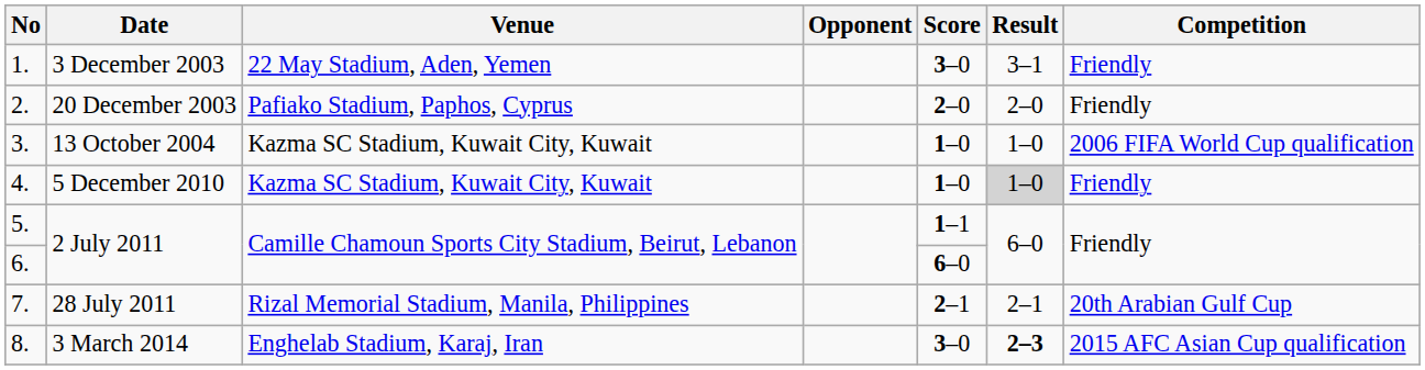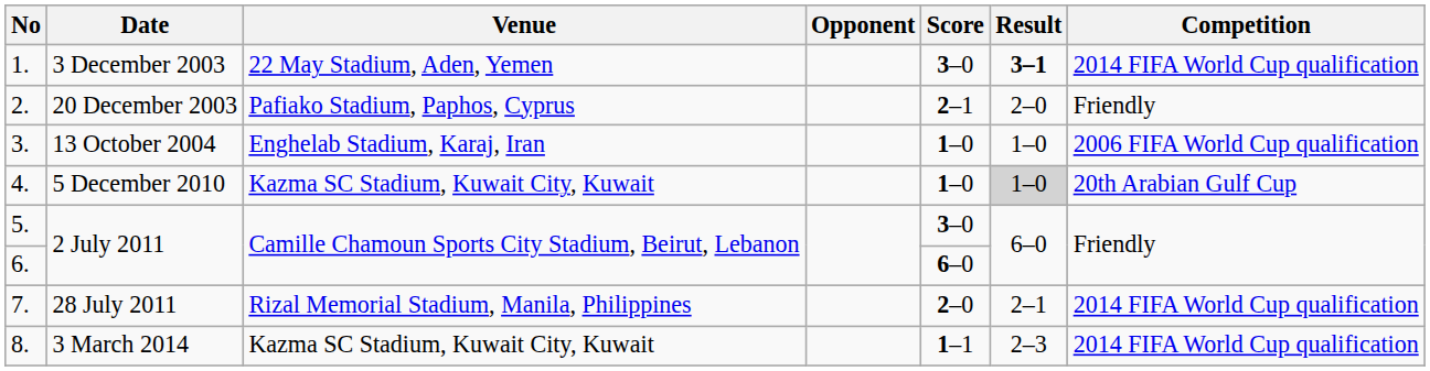1. | Result: normal -> bold
1. | Competition: Friendly -> 2014 FIFA World Cup qualification
2. | Score: 2–0 -> 2–1
3. | Venue: Kazma SC Stadium, Kuwait City, Kuwait -> Enghelab Stadium, Karaj, Iran
4. | Competition: Friendly -> 20th Arabian Gulf Cup
5. | Score: 1–1 -> 3–0
7. | Score: 2–1 -> 2–0
7. | Competition: 20th Arabian Gulf Cup -> 2014 FIFA World Cup qualification
8. | Venue: Enghelab Stadium, Karaj, Iran -> Kazma SC Stadium, Kuwait City, Kuwait
8. | Score: 3–0 -> 1–1
8. | Result: bold -> normal
8. | Competition: 2015 AFC Asian Cup qualification -> 2014 FIFA World Cup qualification
